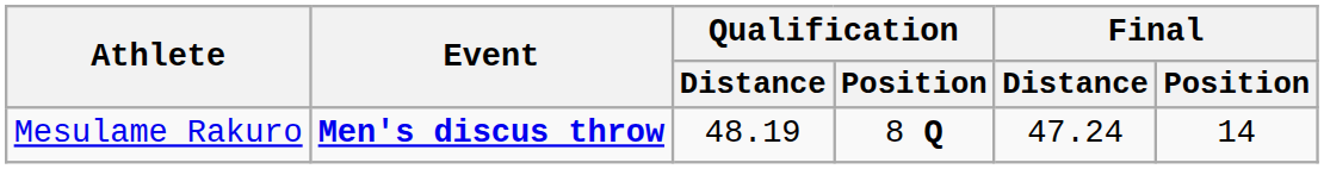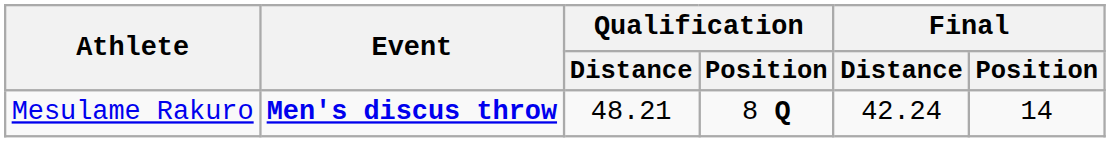Mesulame Rakuro | Qualification / Distance: 48.19 -> 48.21
Mesulame Rakuro | Final / Distance: 47.24 -> 42.24
